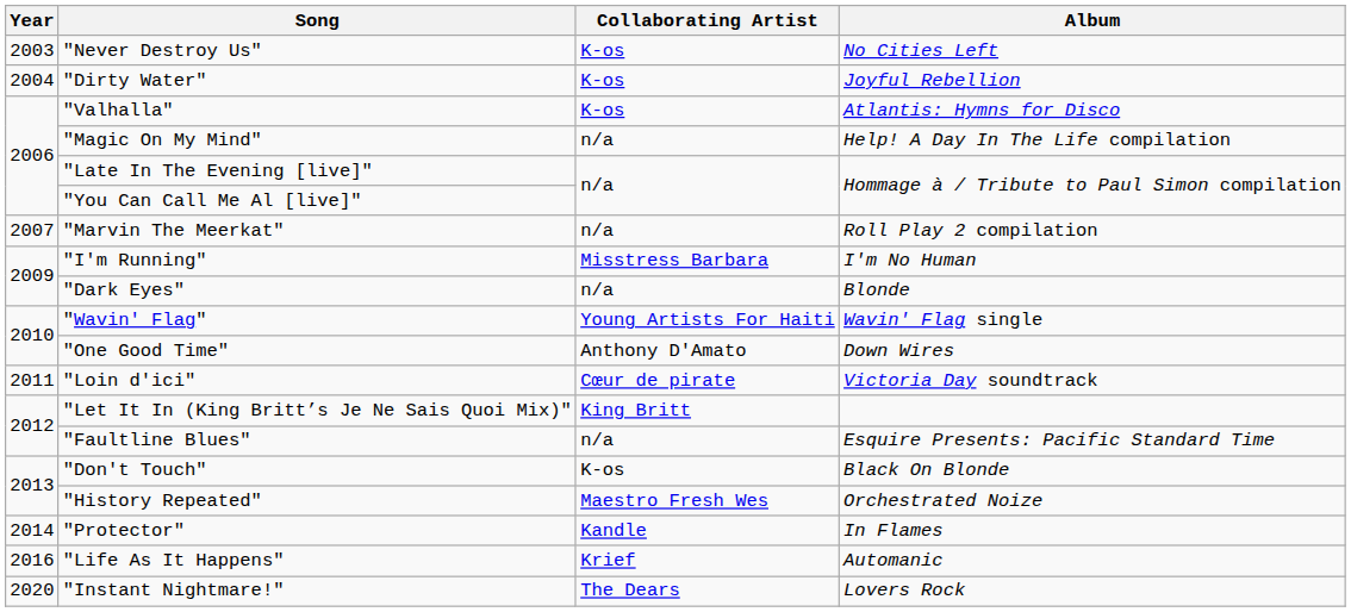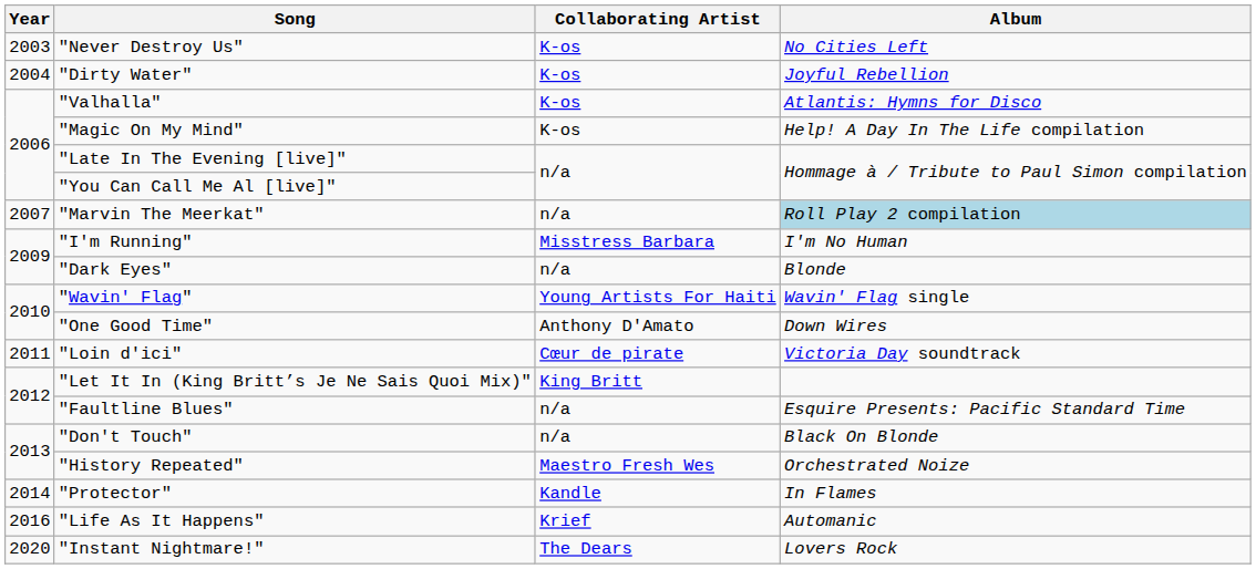"Magic On My Mind" | Collaborating Artist: n/a -> K-os
"Marvin The Meerkat" | Album: no background -> lightblue background
"Don't Touch" | Collaborating Artist: K-os -> n/a
